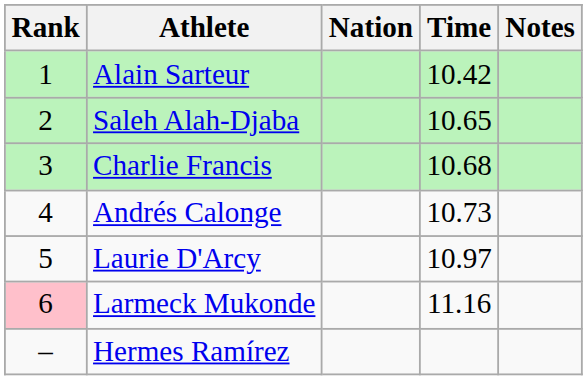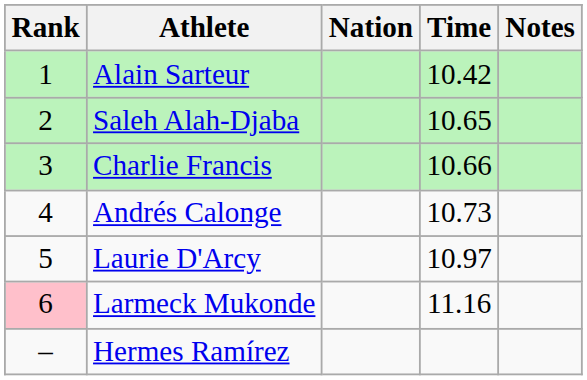Charlie Francis | Time: 10.68 -> 10.66
